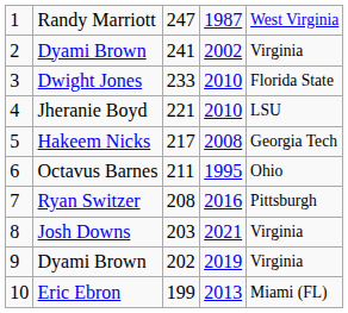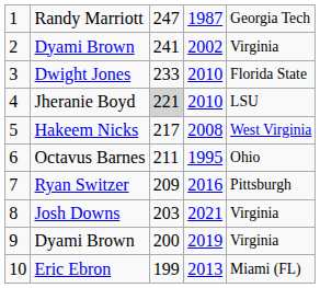Randy Marriott | column 5: West Virginia -> Georgia Tech
Jheranie Boyd | column 3: no background -> lightgrey background
Hakeem Nicks | column 5: Georgia Tech -> West Virginia
Ryan Switzer | column 3: 208 -> 209
9 / Dyami Brown | column 3: 202 -> 200
